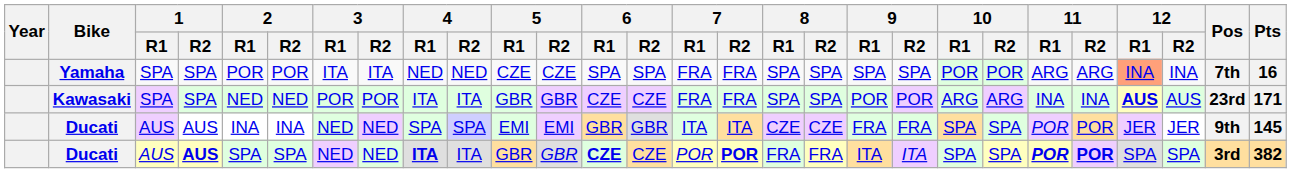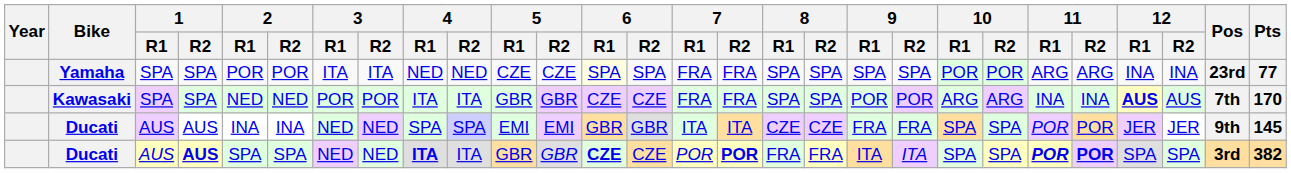Yamaha | 6 / R1: no background -> lightyellow background
Yamaha | 12 / R1: lightsalmon background -> no background
Yamaha | Pos: 7th -> 23rd
Yamaha | Pts: 16 -> 77
Kawasaki | Pos: 23rd -> 7th
Kawasaki | Pts: 171 -> 170
